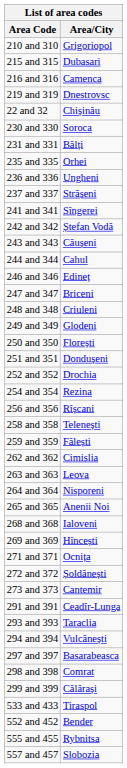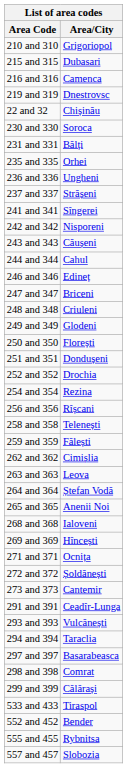242 and 342 | Area/City: Ștefan Vodă -> Nisporeni
264 and 364 | Area/City: Nisporeni -> Ștefan Vodă
293 and 393 | Area/City: Taraclia -> Vulcănești
294 and 394 | Area/City: Vulcănești -> Taraclia
